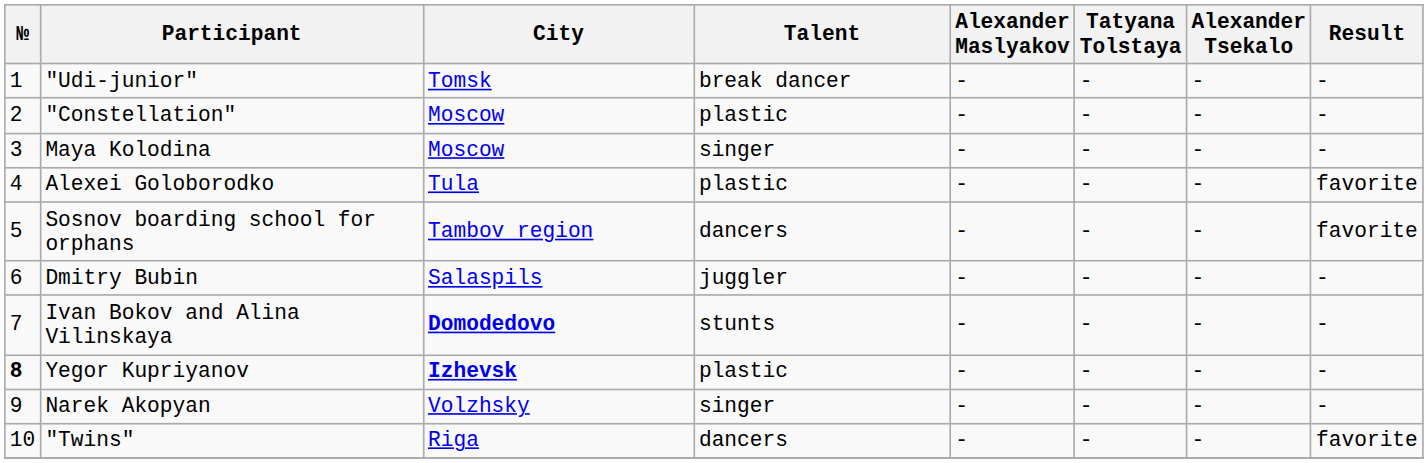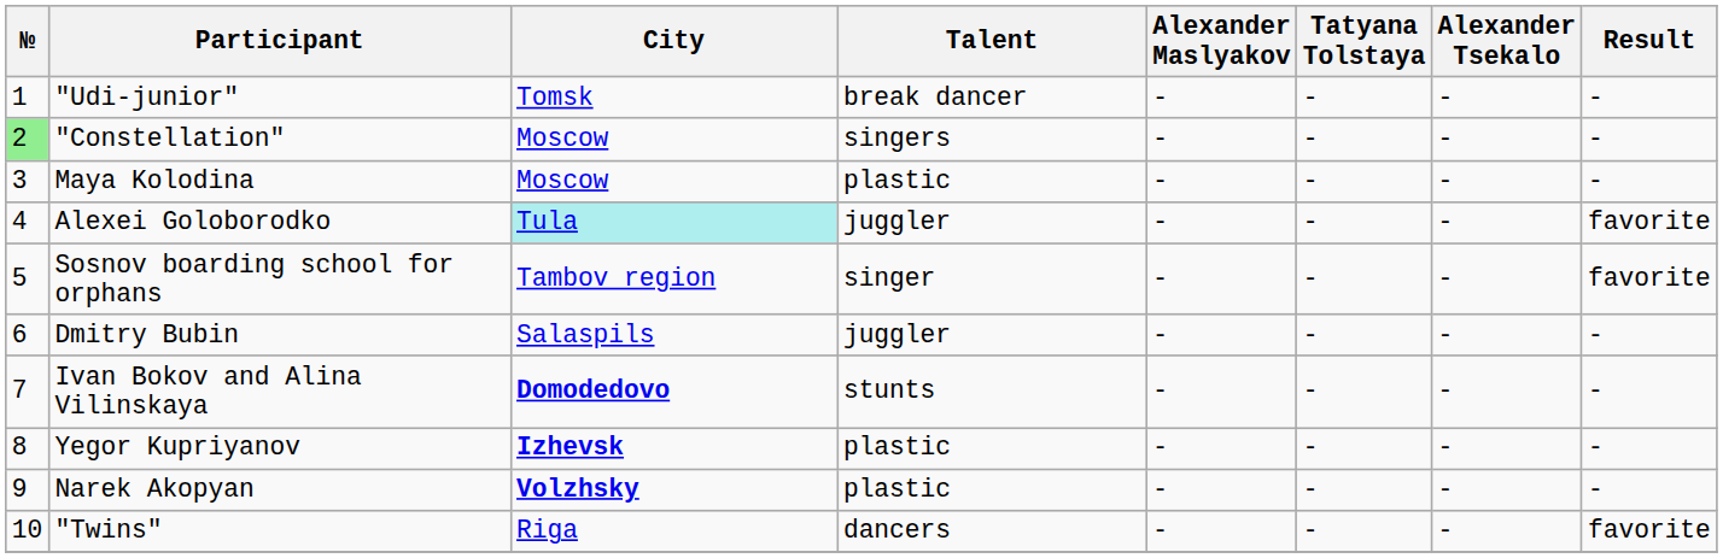"Constellation" | №: no background -> lightgreen background
"Constellation" | Talent: plastic -> singers
Maya Kolodina | Talent: singer -> plastic
Alexei Goloborodko | City: no background -> paleturquoise background
Alexei Goloborodko | Talent: plastic -> juggler
Sosnov boarding school for orphans | Talent: dancers -> singer
Yegor Kupriyanov | №: bold -> normal
Narek Akopyan | City: normal -> bold
Narek Akopyan | Talent: singer -> plastic
